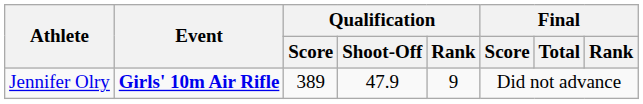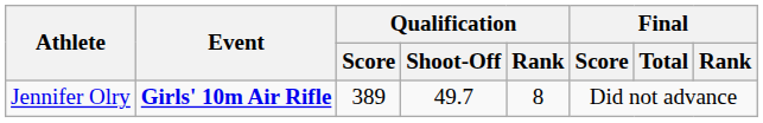Jennifer Olry | Qualification / Shoot-Off: 47.9 -> 49.7
Jennifer Olry | Qualification / Rank: 9 -> 8
